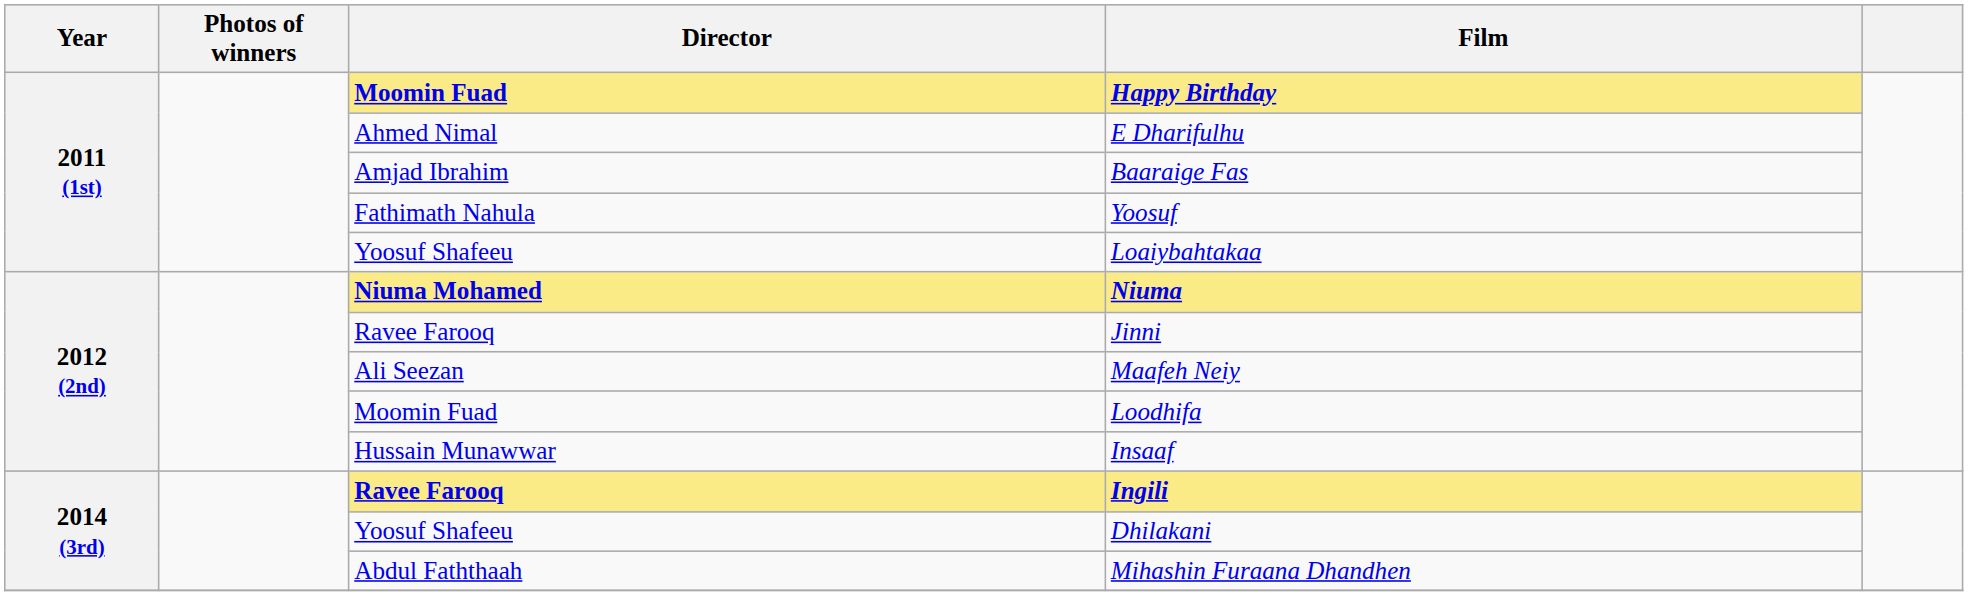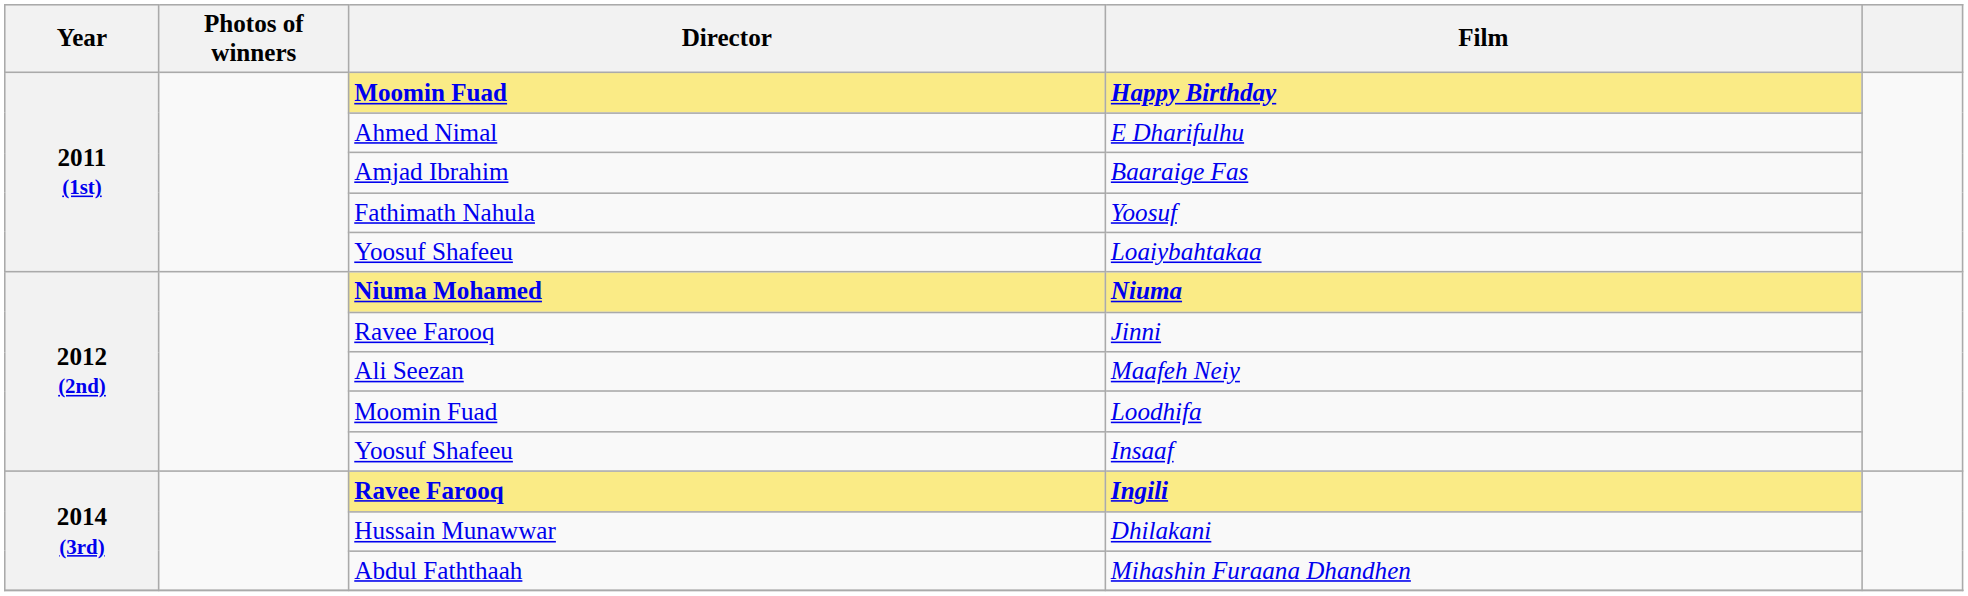Insaaf | Director: Hussain Munawwar -> Yoosuf Shafeeu
Dhilakani | Director: Yoosuf Shafeeu -> Hussain Munawwar
